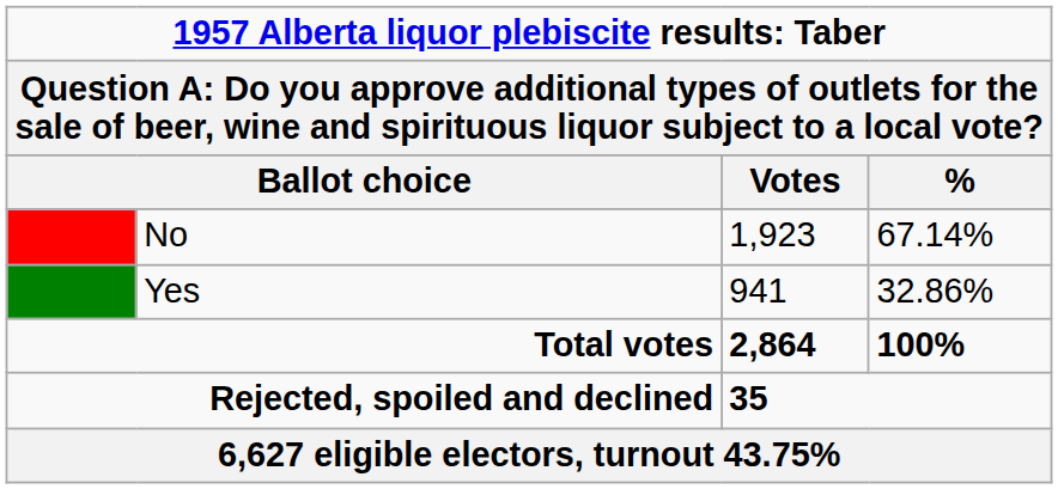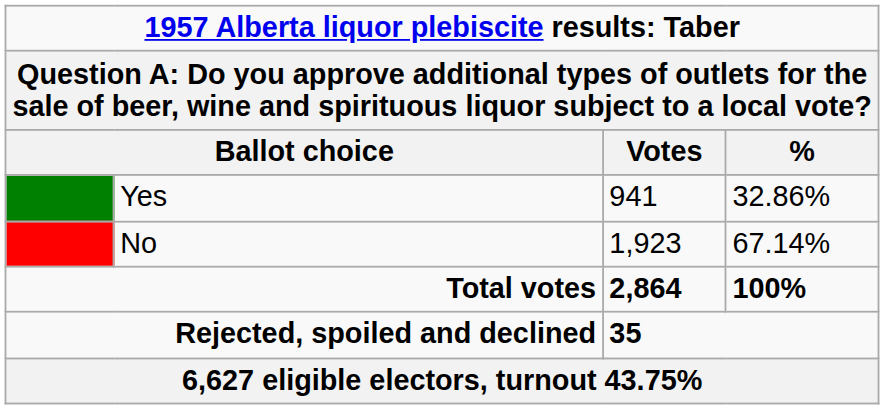rows swapped: No <-> Yes
